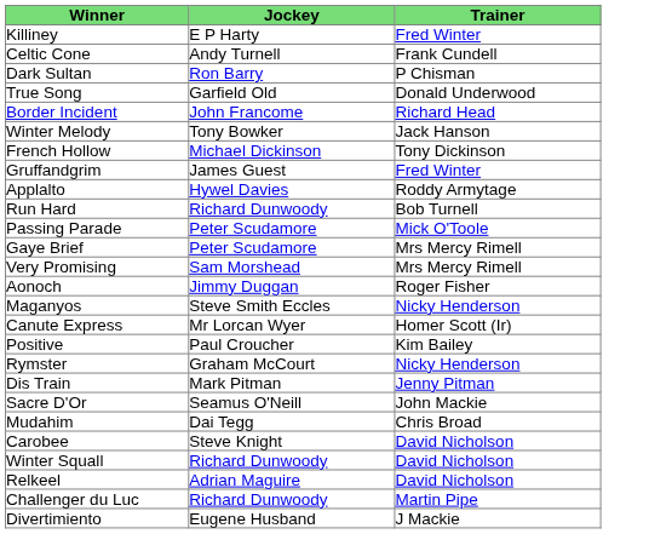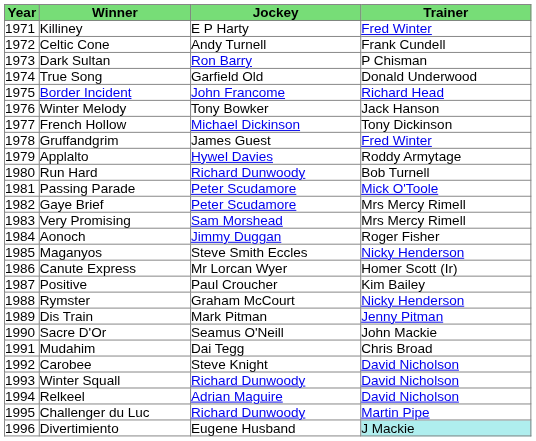+ column: Year | 1971 | 1972 | 1973 | 1974 | 1975 | 1976 | 1977 | 1978 | 1979 | 1980 | 1981 | 1982 | 1983 | 1984 | 1985 | 1986 | 1987 | 1988 | 1989 | 1990 | 1991 | 1992 | 1993 | 1994 | 1995 | 1996
Divertimiento | Trainer: no background -> paleturquoise background
